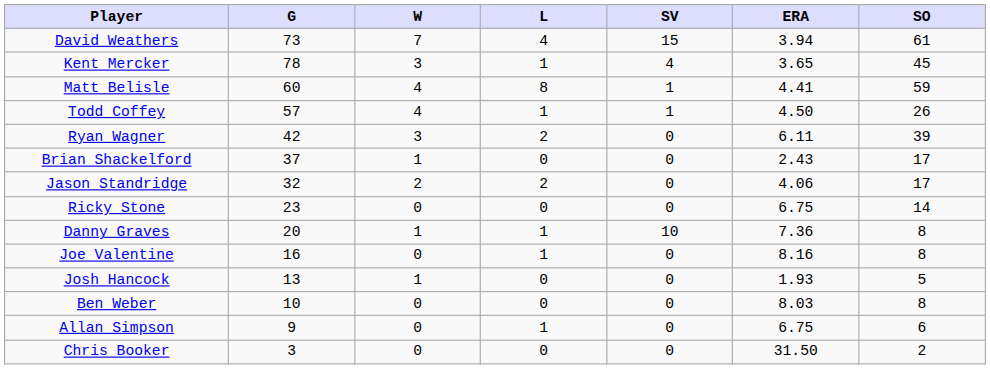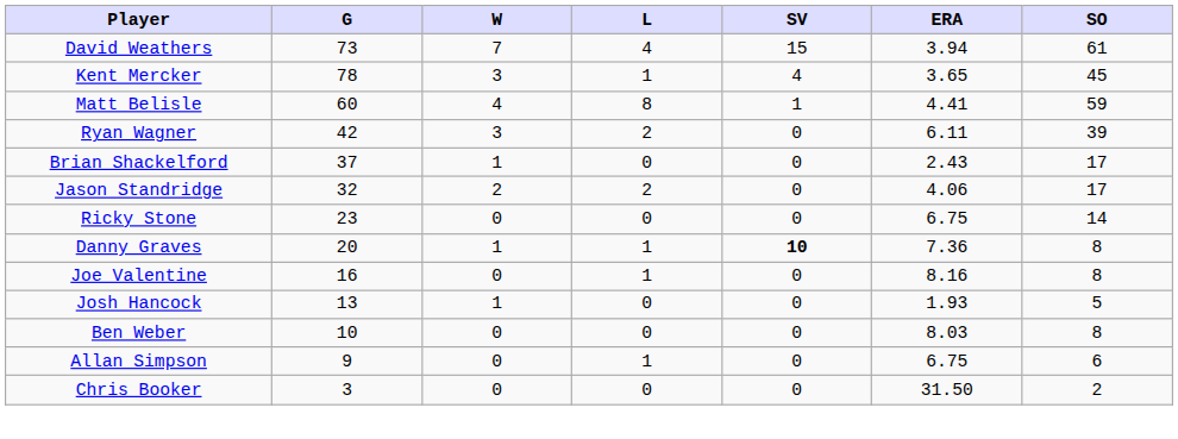- row: Todd Coffey | 57 | 4 | 1 | 1 | 4.50 | 26
Danny Graves | SV: normal -> bold
